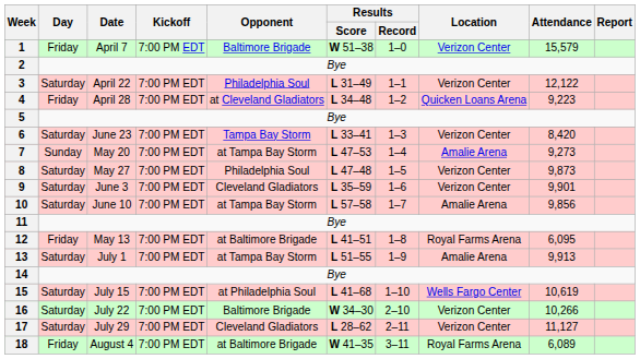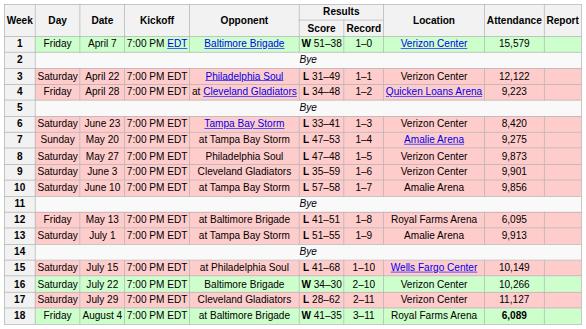7 | Attendance: 9,273 -> 9,275
15 | Attendance: 10,619 -> 10,149
18 | Attendance: normal -> bold
